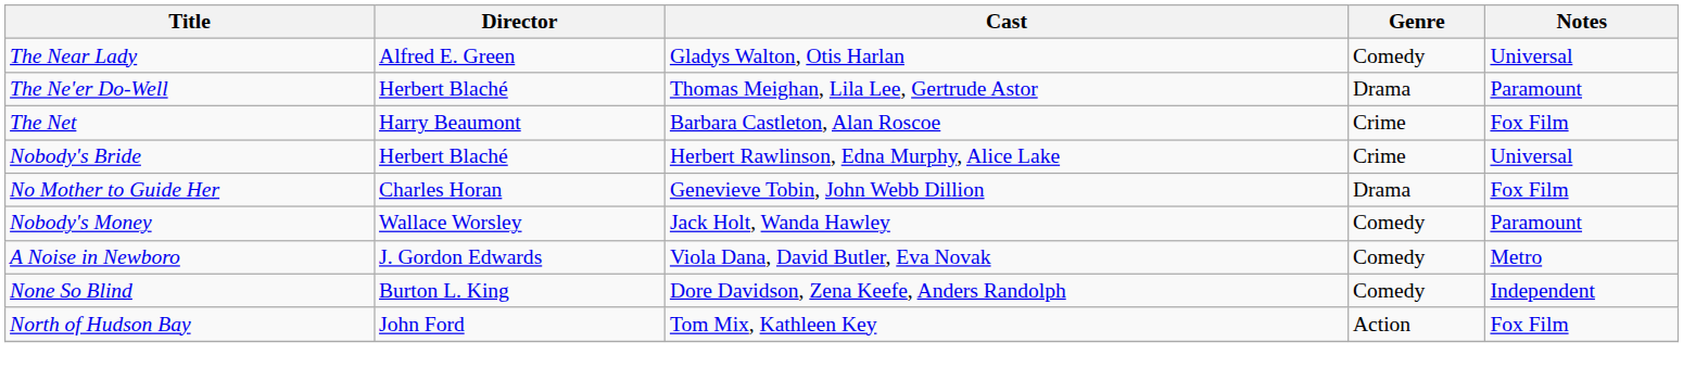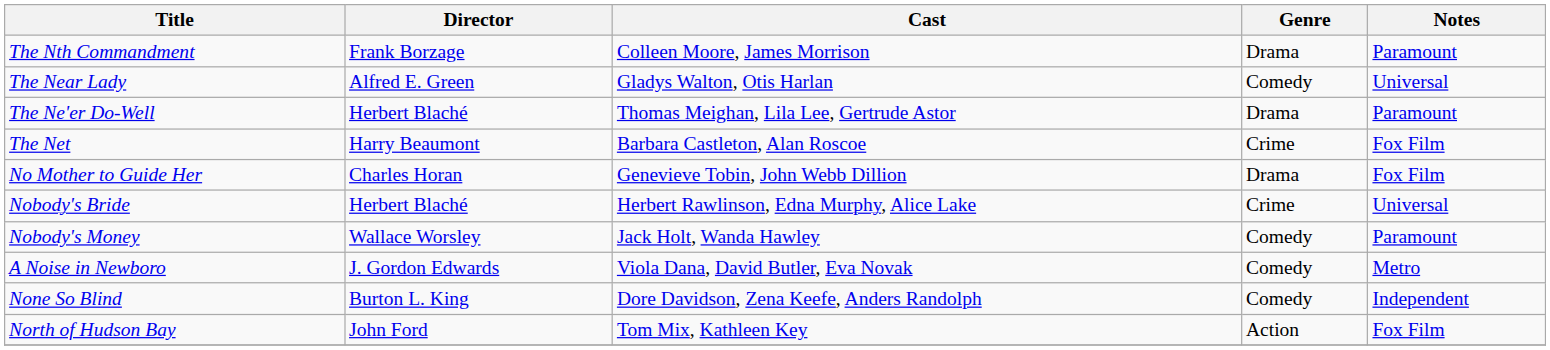+ row: The Nth Commandment | Frank Borzage | Colleen Moore, James Morrison | Drama | Paramount
rows swapped: No Mother to Guide Her <-> Nobody's Bride
